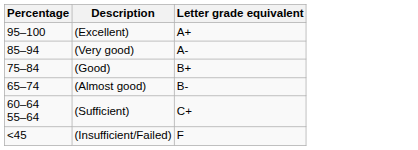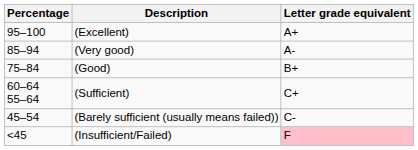- row: 65–74 | (Almost good) | B-
+ row: 45–54 | (Barely sufficient (usually means failed)) | C-
(Insufficient/Failed) | Letter grade equivalent: no background -> pink background
